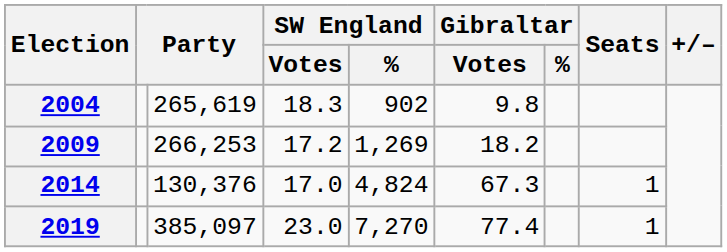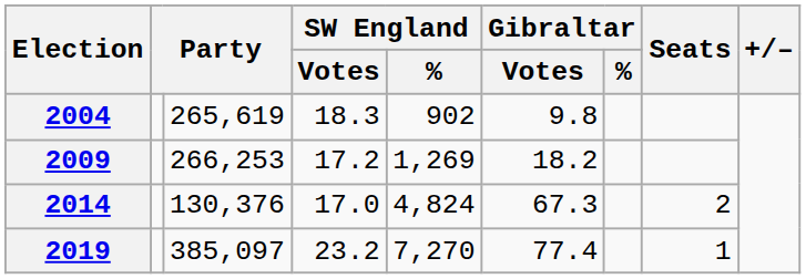2014 | Seats: 1 -> 2
2019 | SW England / Votes: 23.0 -> 23.2
